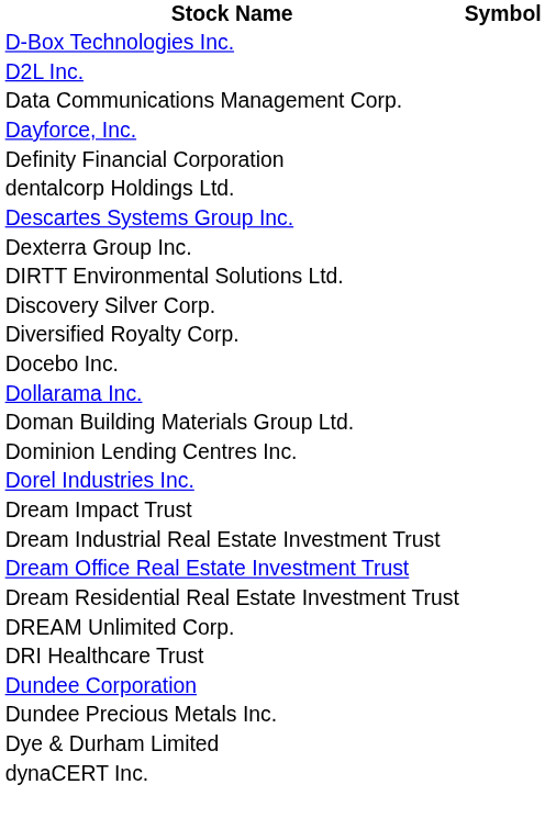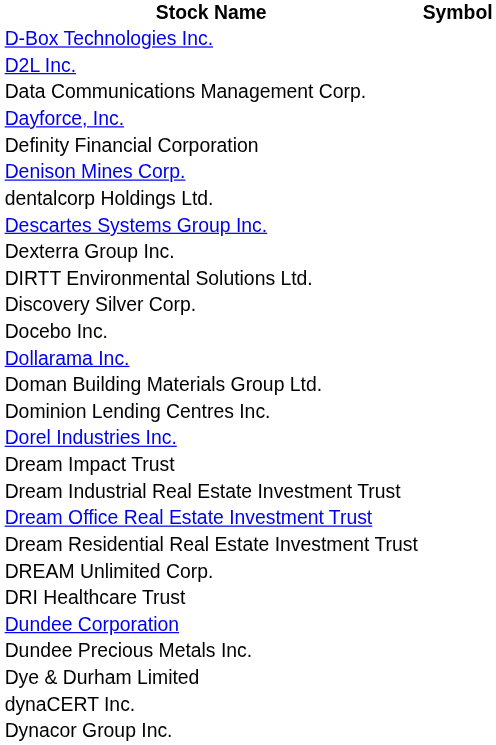+ row: Denison Mines Corp.
- row: Diversified Royalty Corp.
+ row: Dynacor Group Inc.
